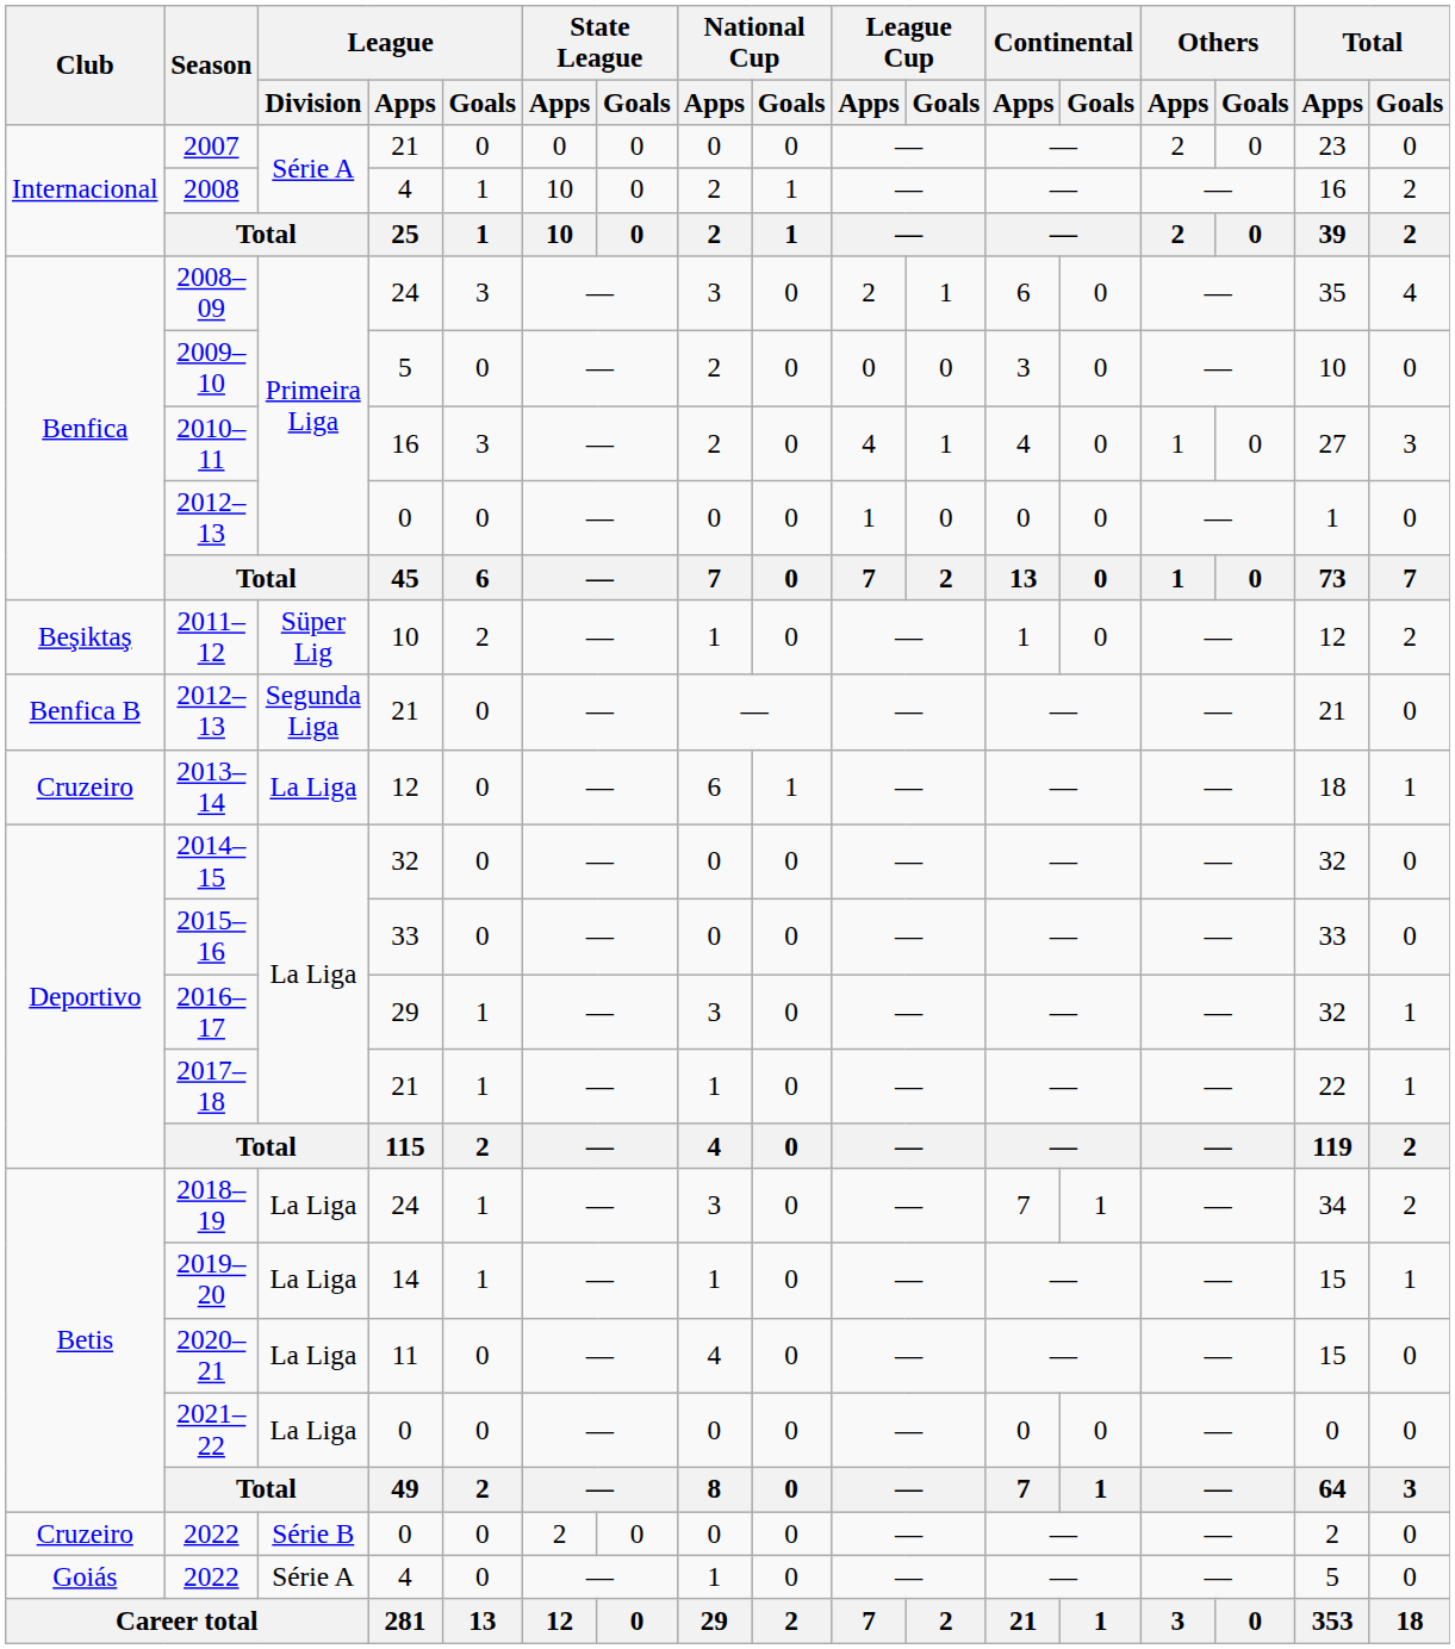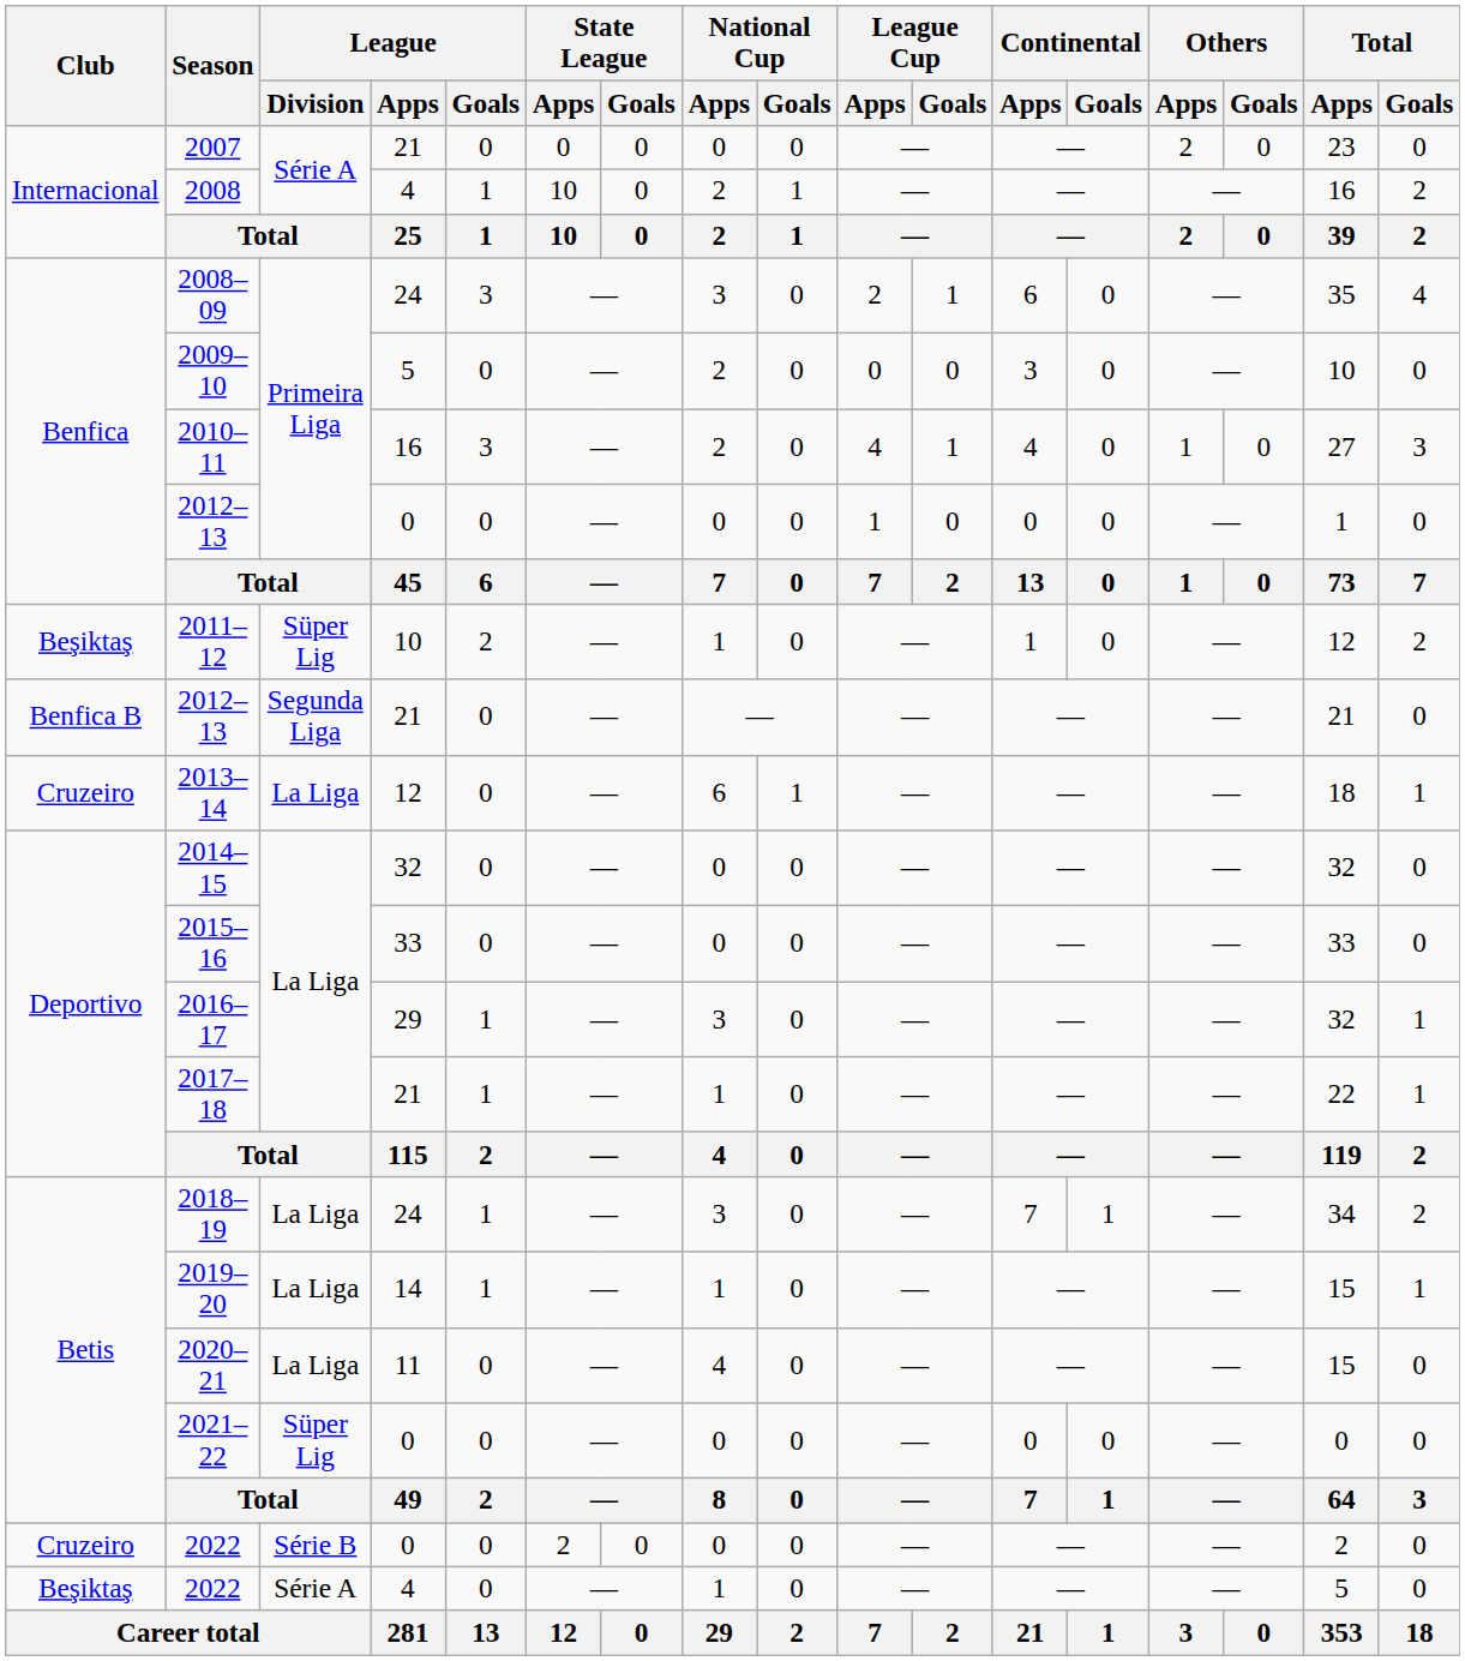2021–22 | League / Division: La Liga -> Süper Lig
2022 / 4 | Club: Goiás -> Beşiktaş
